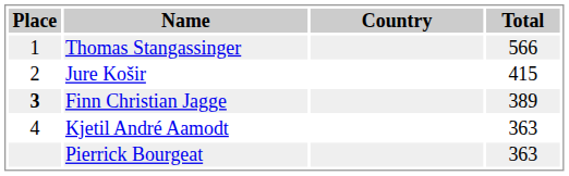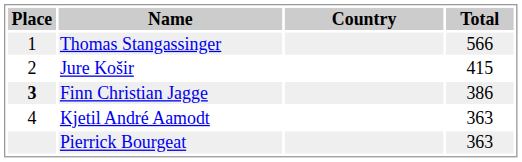Finn Christian Jagge | Total: 389 -> 386
